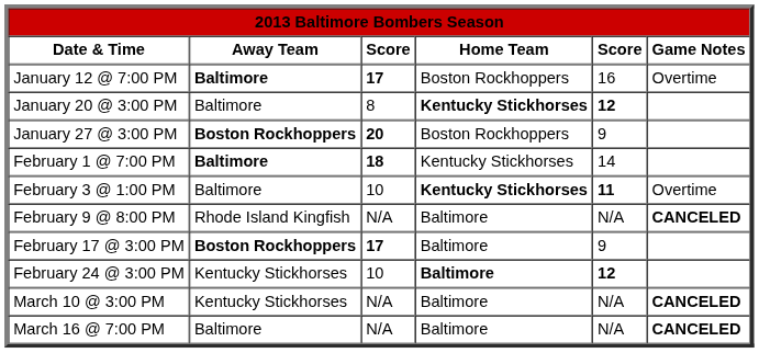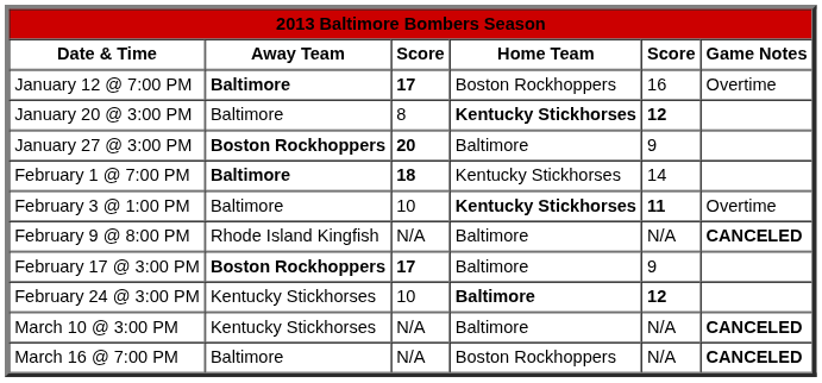January 27 @ 3:00 PM | Home Team: Boston Rockhoppers -> Baltimore
March 16 @ 7:00 PM | Home Team: Baltimore -> Boston Rockhoppers
